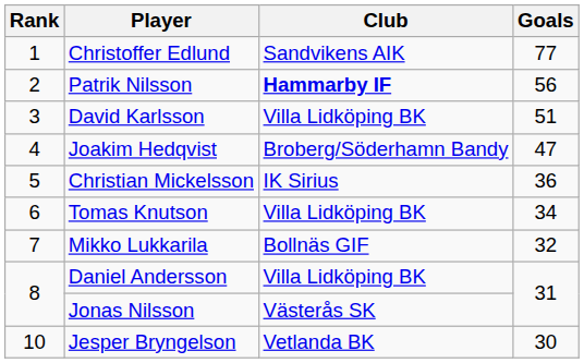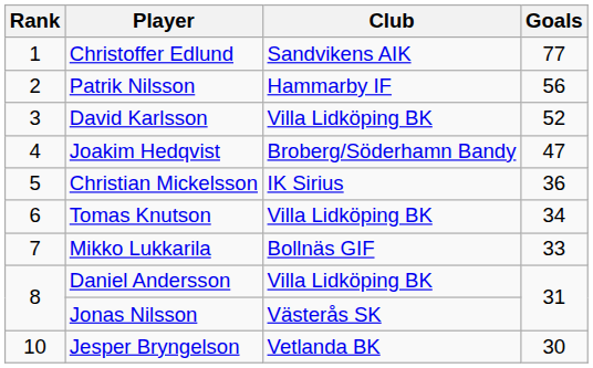Patrik Nilsson | Club: bold -> normal
David Karlsson | Goals: 51 -> 52
Mikko Lukkarila | Goals: 32 -> 33
